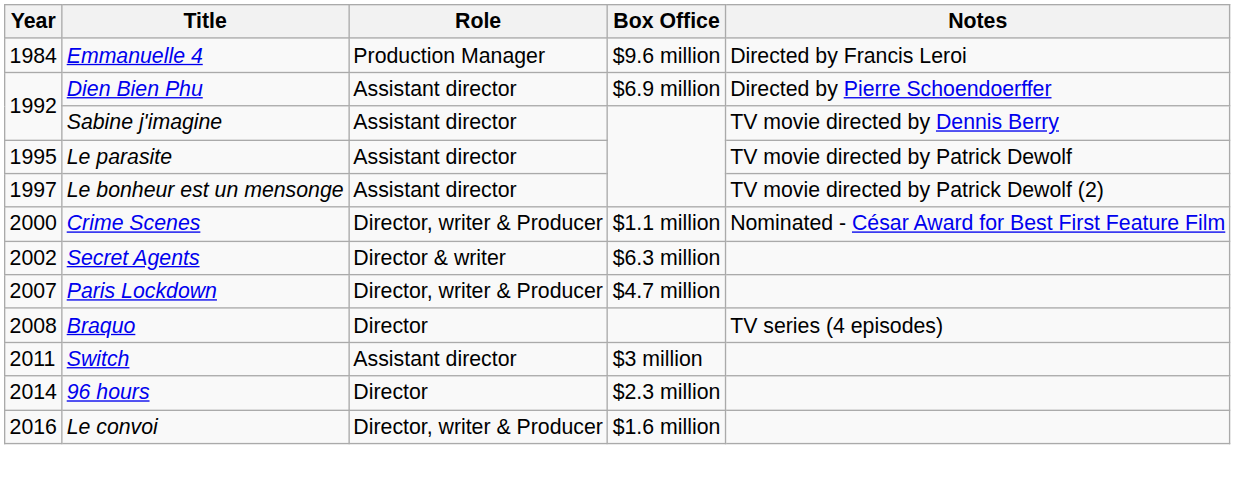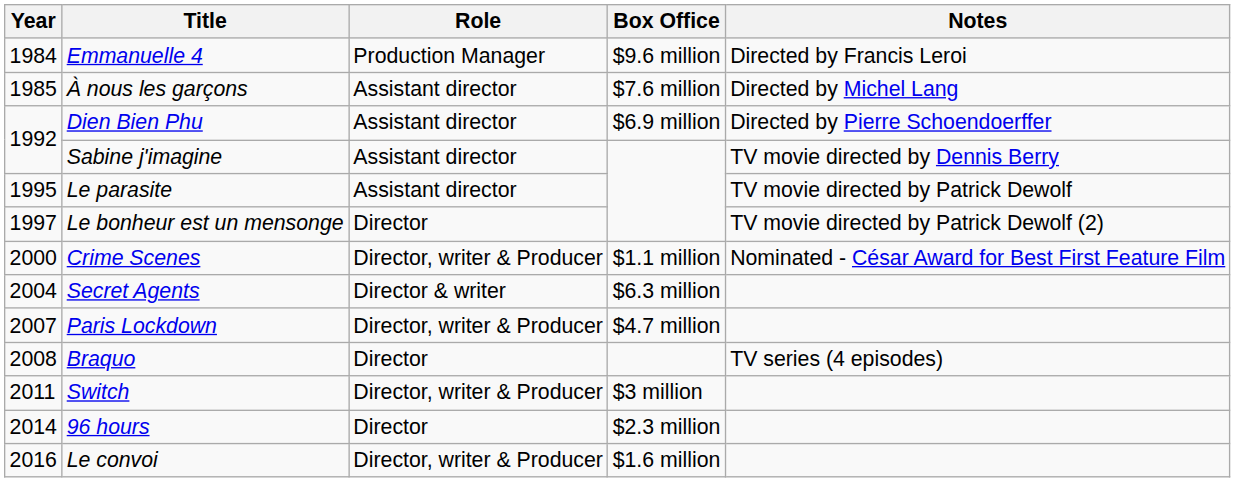+ row: 1985 | À nous les garçons | Assistant director | $7.6 million | Directed by Michel Lang
Le bonheur est un mensonge | Role: Assistant director -> Director
Secret Agents | Year: 2002 -> 2004
Switch | Role: Assistant director -> Director, writer & Producer
